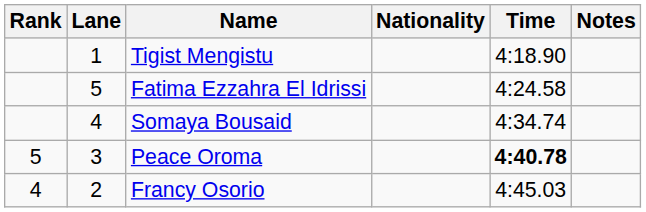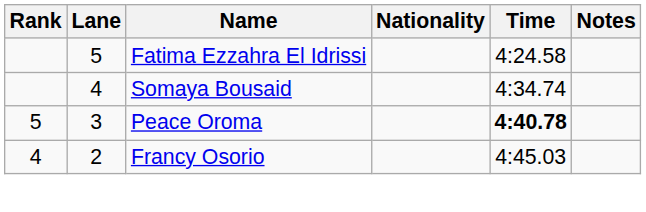- row: 1 | Tigist Mengistu | 4:18.90
